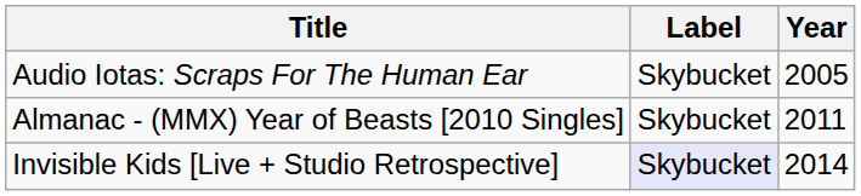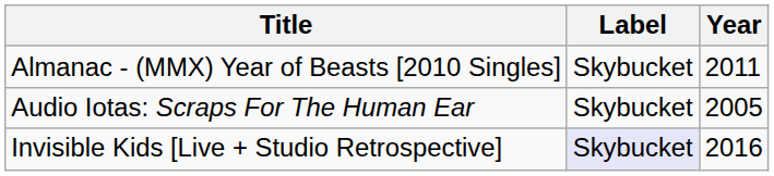rows swapped: Audio Iotas: Scraps For The Human Ear <-> Almanac - (MMX) Year of Beasts [2010 Singles]
Invisible Kids [Live + Studio Retrospective] | Year: 2014 -> 2016
